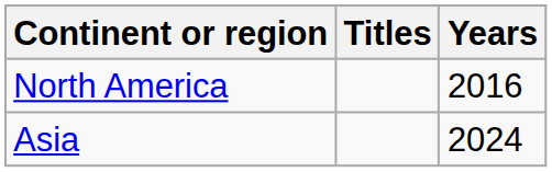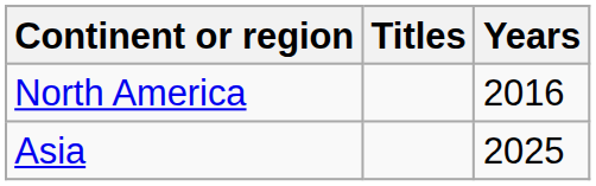Asia | Years: 2024 -> 2025
